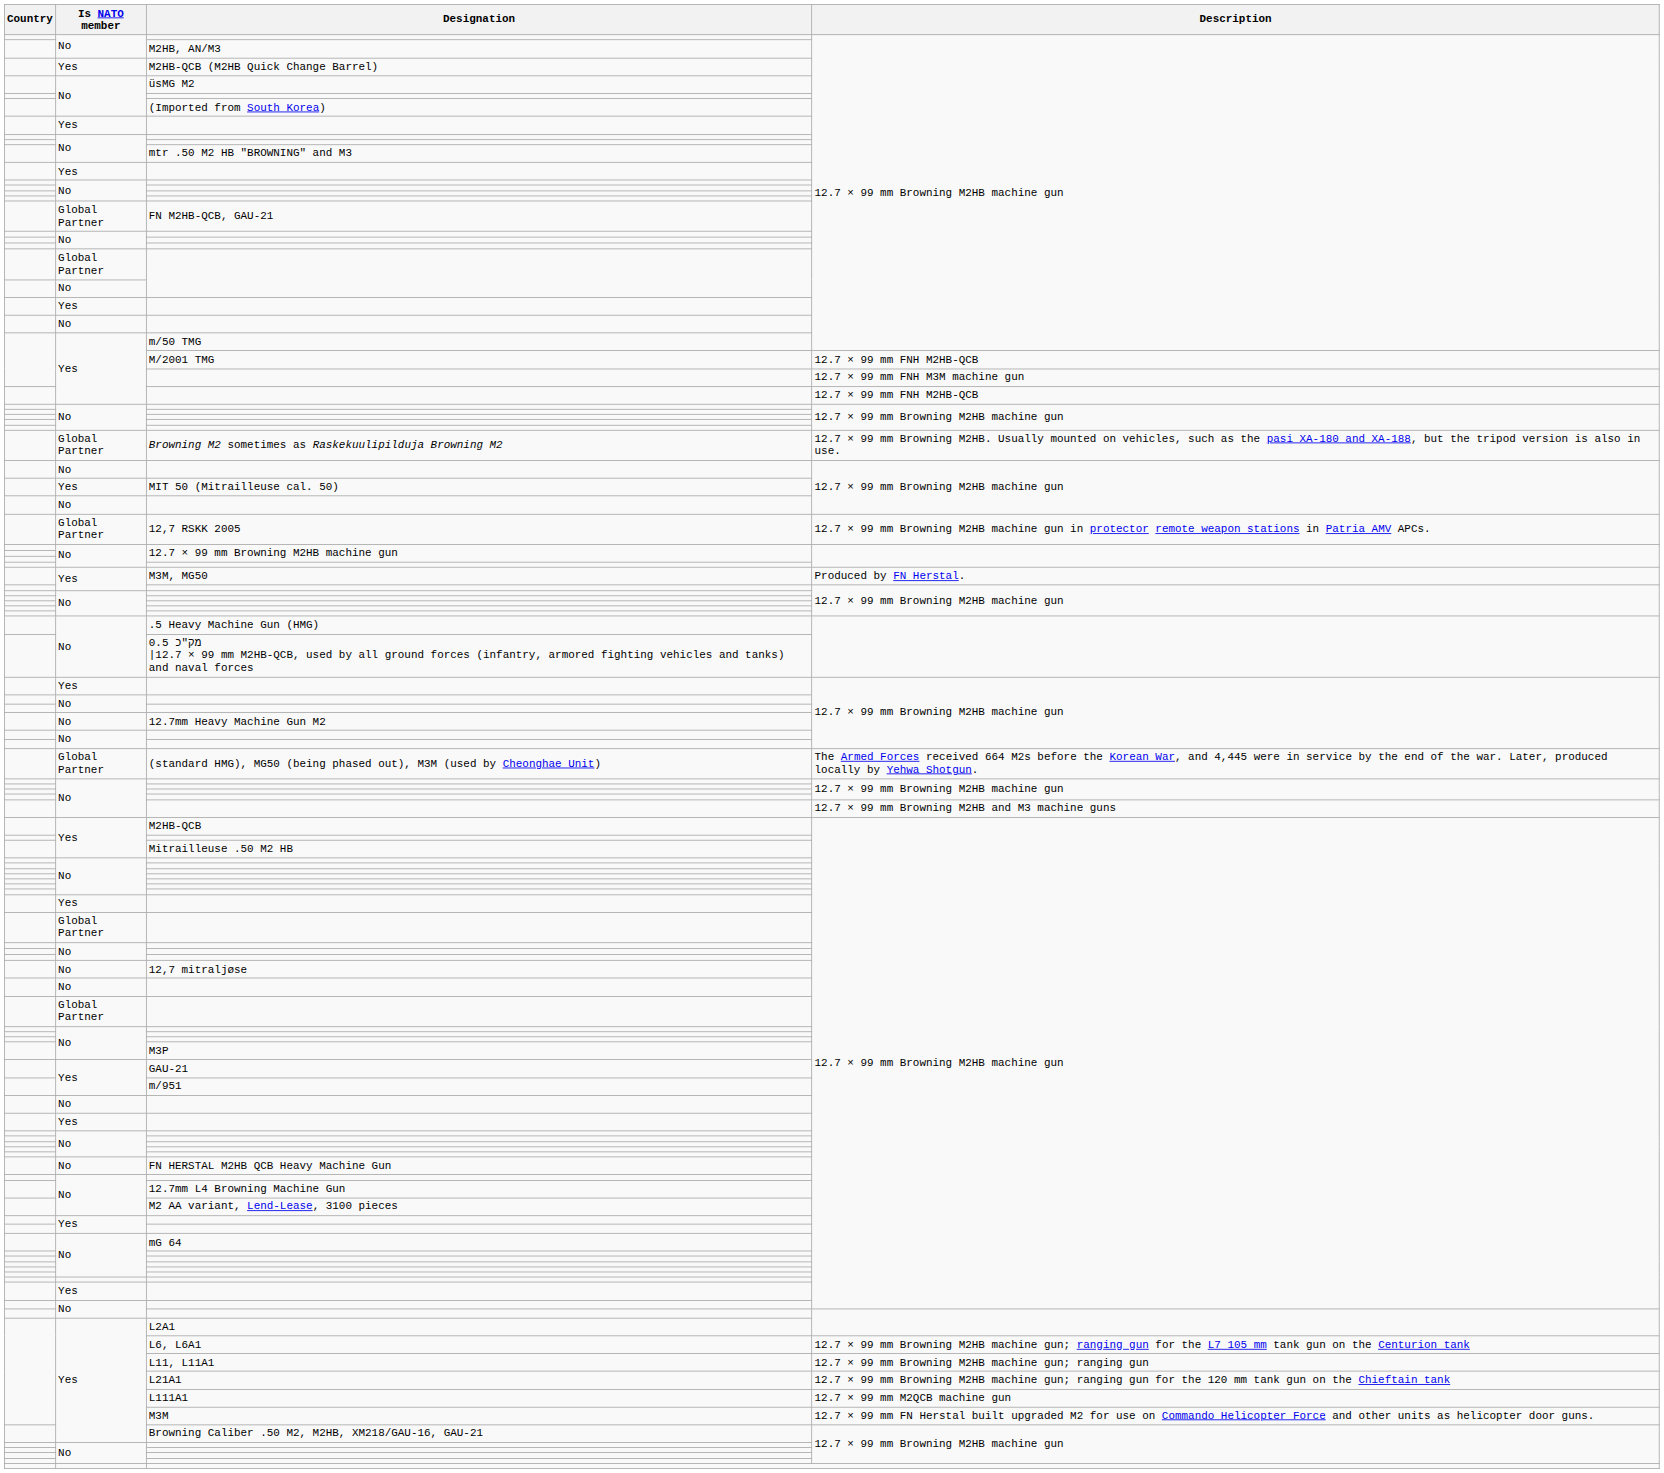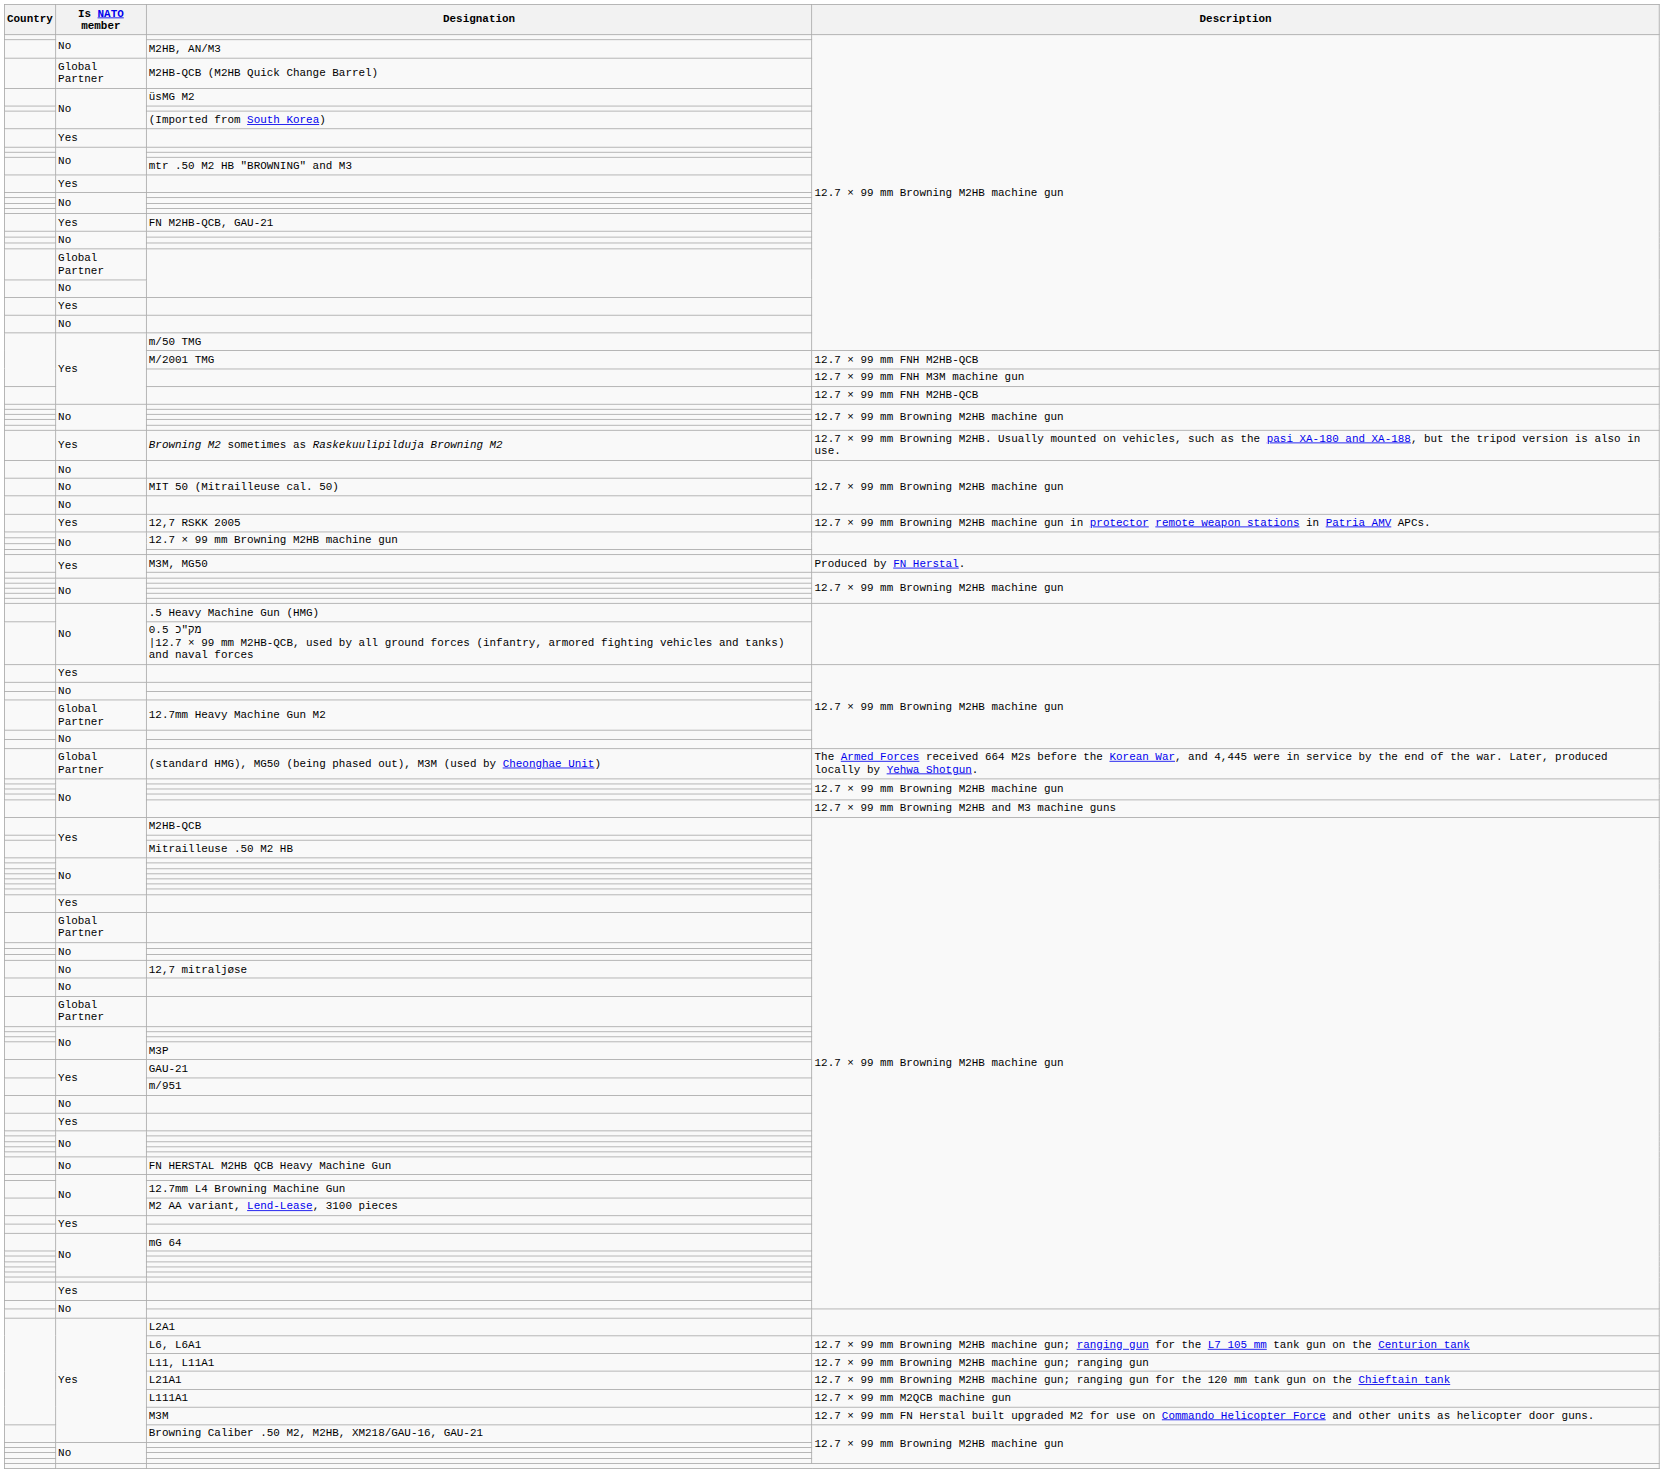M2HB-QCB (M2HB Quick Change Barrel) | Is NATO member: Yes -> Global Partner
FN M2HB-QCB, GAU-21 | Is NATO member: Global Partner -> Yes
Browning M2 sometimes as Raskekuulipilduja Browning M2 | Is NATO member: Global Partner -> Yes
MIT 50 (Mitrailleuse cal. 50) | Is NATO member: Yes -> No
12,7 RSKK 2005 | Is NATO member: Global Partner -> Yes
12.7mm Heavy Machine Gun M2 | Is NATO member: No -> Global Partner
